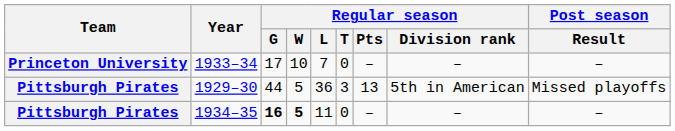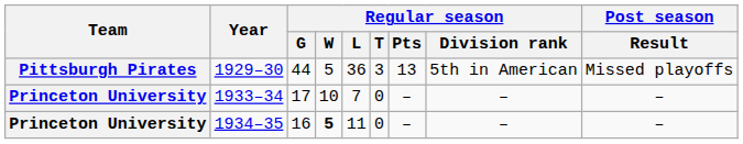rows swapped: 1929–30 <-> 1933–34
1934–35 | Team: Pittsburgh Pirates -> Princeton University
1934–35 | Regular season / G: bold -> normal
